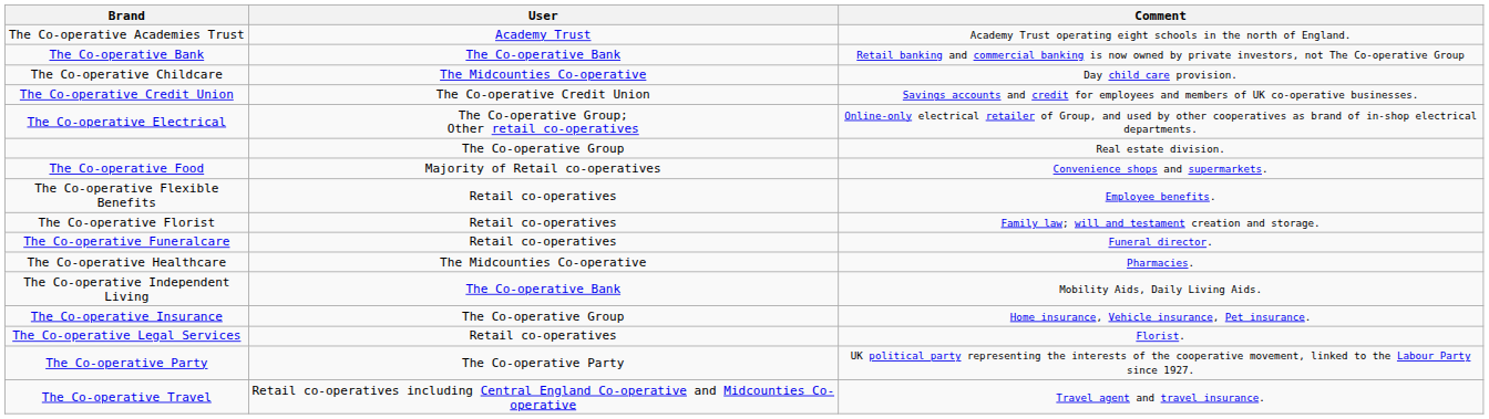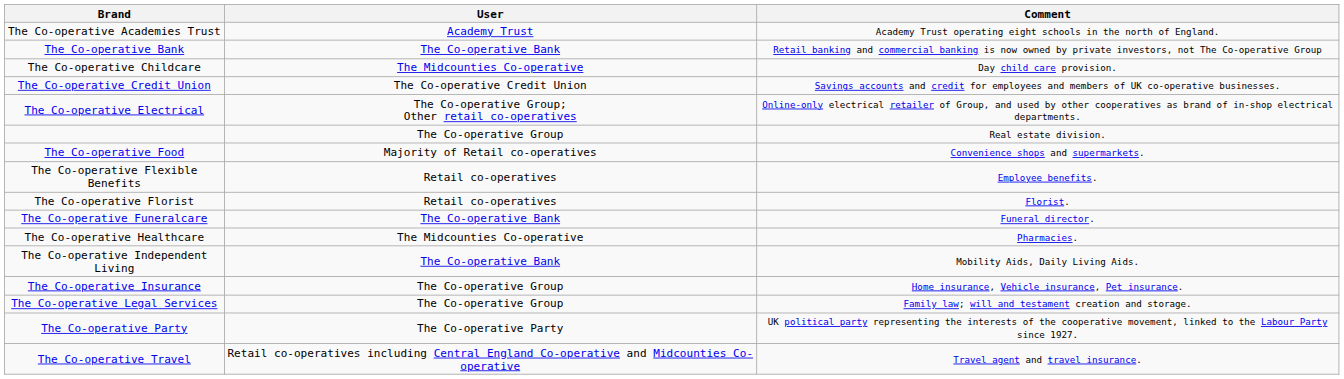The Co-operative Florist | Comment: Family law; will and testament creation and storage. -> Florist.
The Co-operative Funeralcare | User: Retail co-operatives -> The Co-operative Bank
The Co-operative Legal Services | User: Retail co-operatives -> The Co-operative Group
The Co-operative Legal Services | Comment: Florist. -> Family law; will and testament creation and storage.
